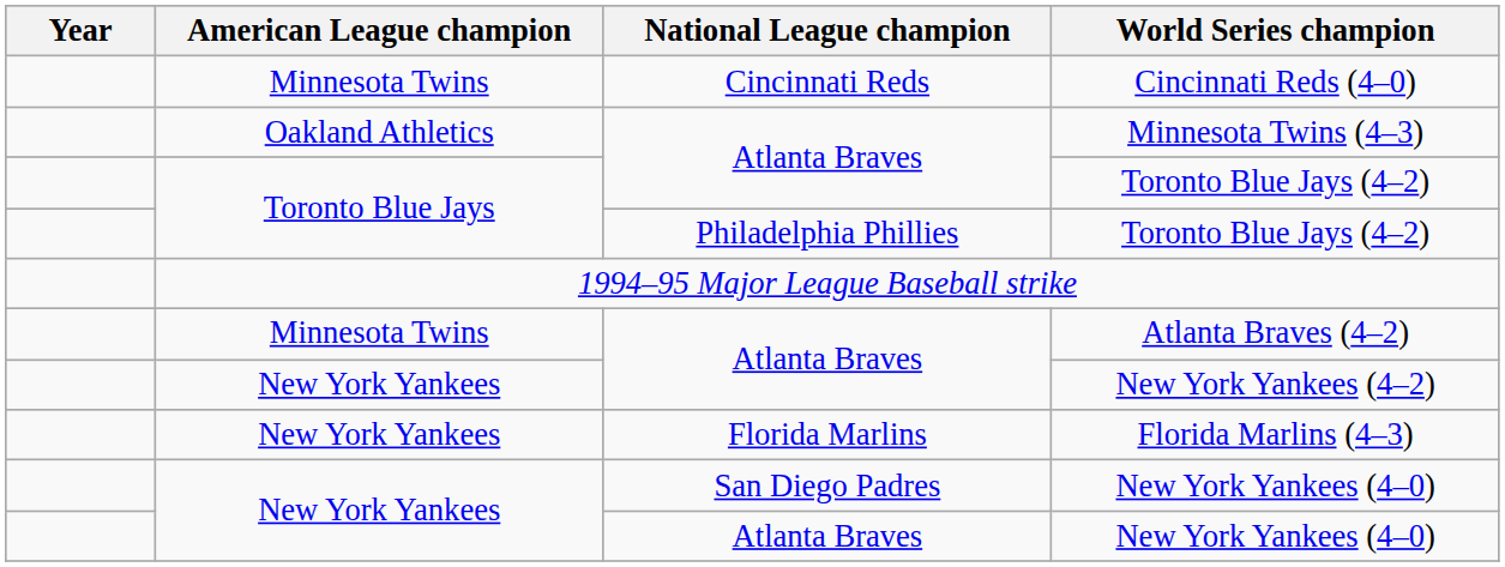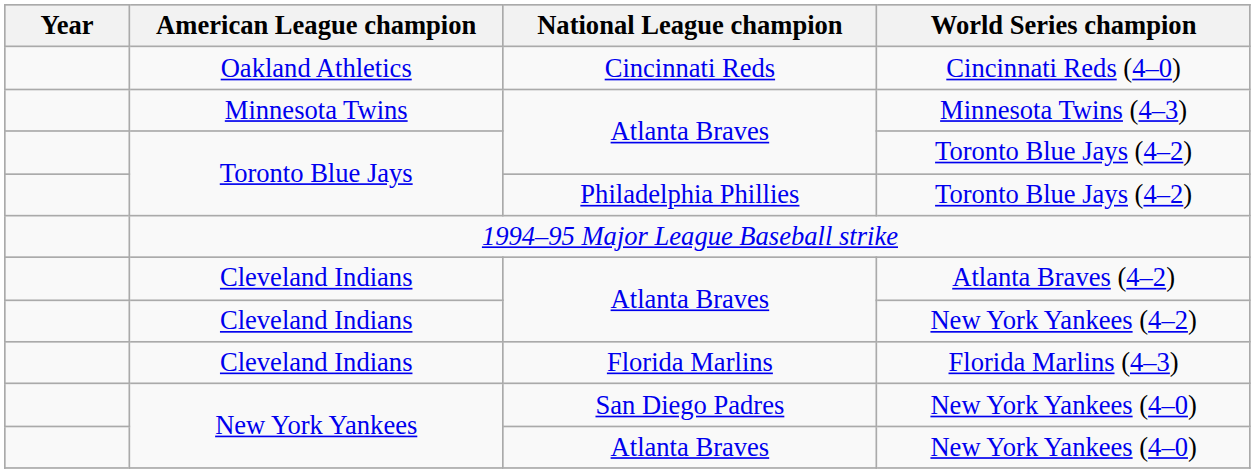Cincinnati Reds (4–0) | American League champion: Minnesota Twins -> Oakland Athletics
Minnesota Twins (4–3) | American League champion: Oakland Athletics -> Minnesota Twins
Atlanta Braves (4–2) | American League champion: Minnesota Twins -> Cleveland Indians
New York Yankees (4–2) | American League champion: New York Yankees -> Cleveland Indians
Florida Marlins (4–3) | American League champion: New York Yankees -> Cleveland Indians
